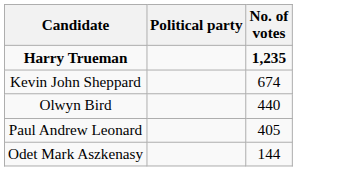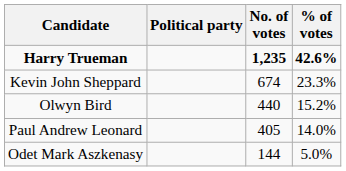+ column: % of votes | 42.6% | 23.3% | 15.2% | 14.0% | 5.0%
